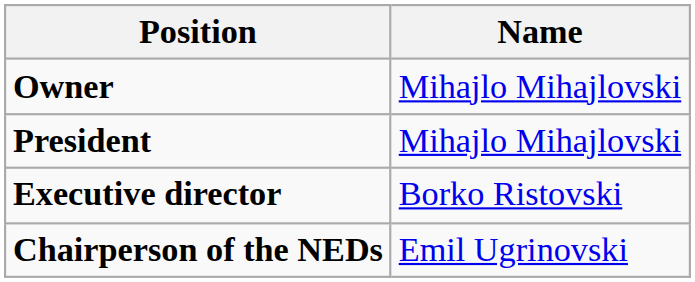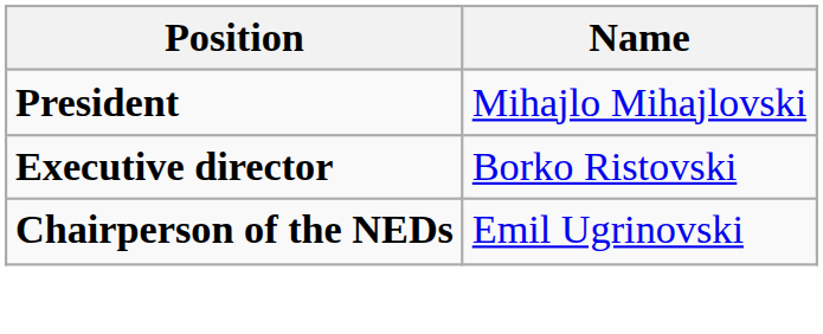- row: Owner | Mihajlo Mihajlovski
